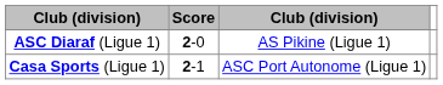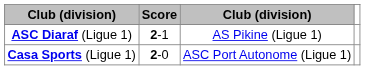ASC Diaraf (Ligue 1) | Score: 2-0 -> 2-1
Casa Sports (Ligue 1) | Score: 2-1 -> 2-0
